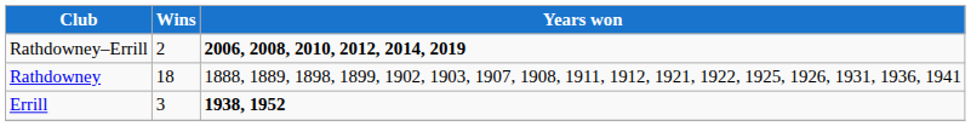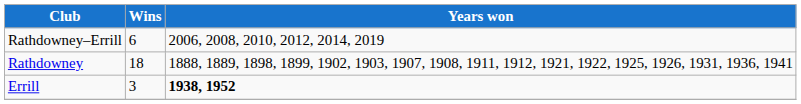Rathdowney–Errill | Wins: 2 -> 6
Rathdowney–Errill | Years won: bold -> normal
